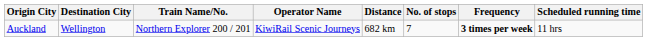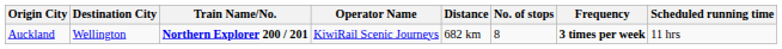Auckland | Train Name/No.: normal -> bold
Auckland | No. of stops: 7 -> 8
